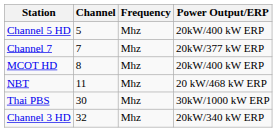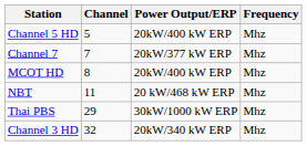columns swapped: Frequency <-> Power Output/ERP
Thai PBS | Channel: 30 -> 29
